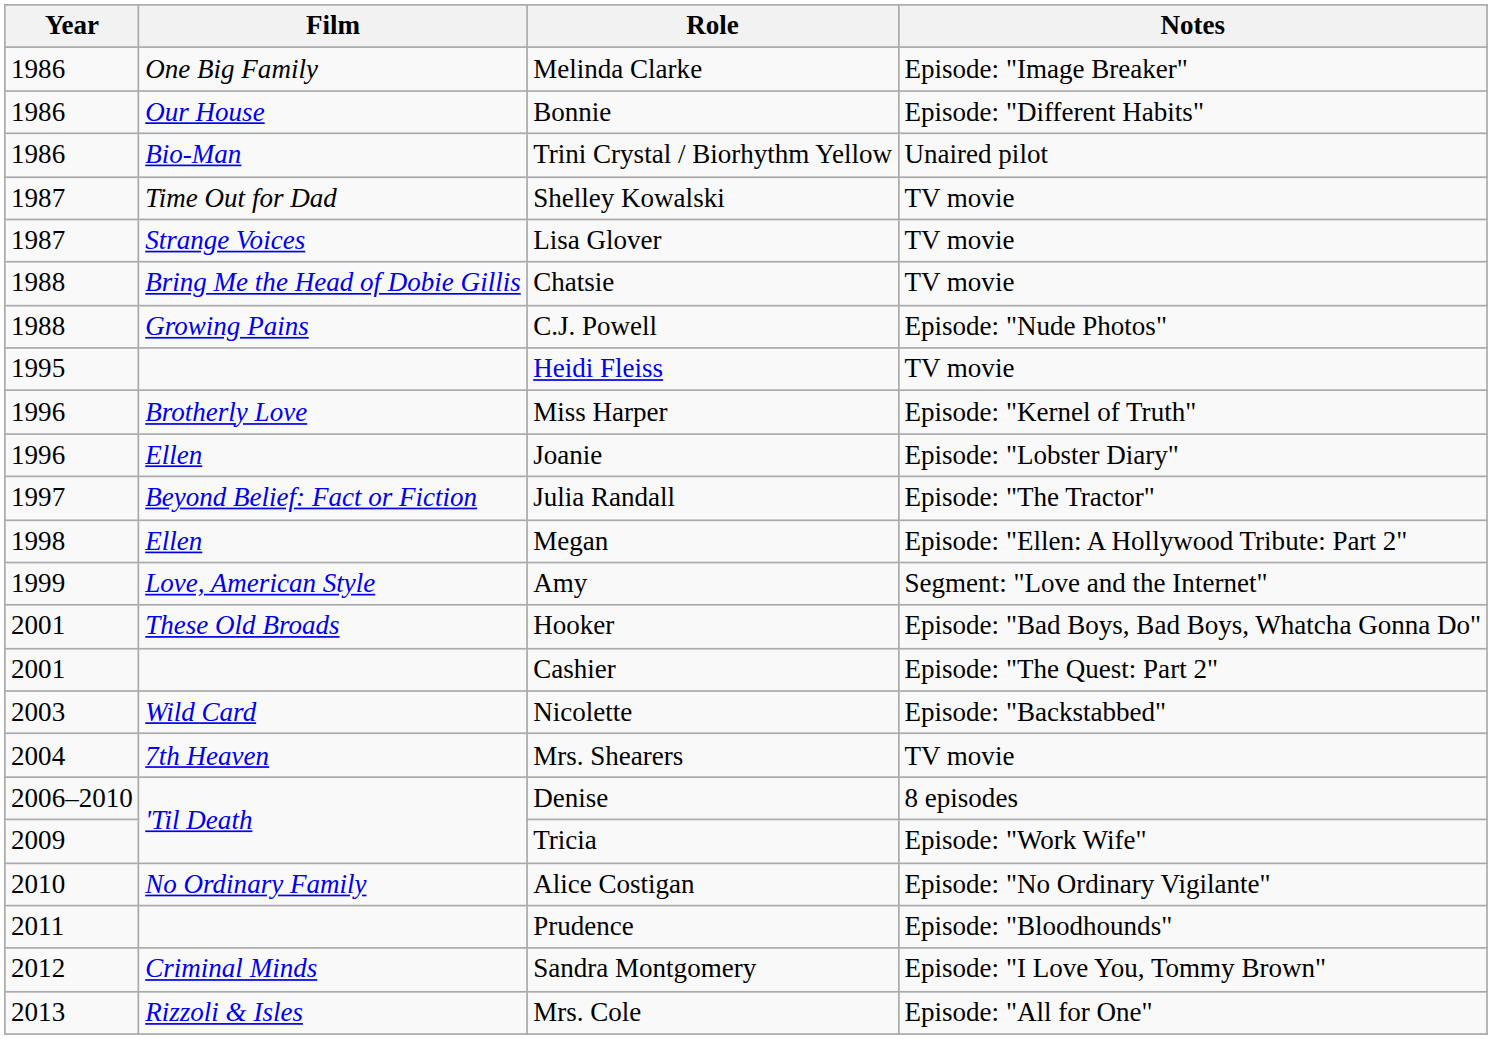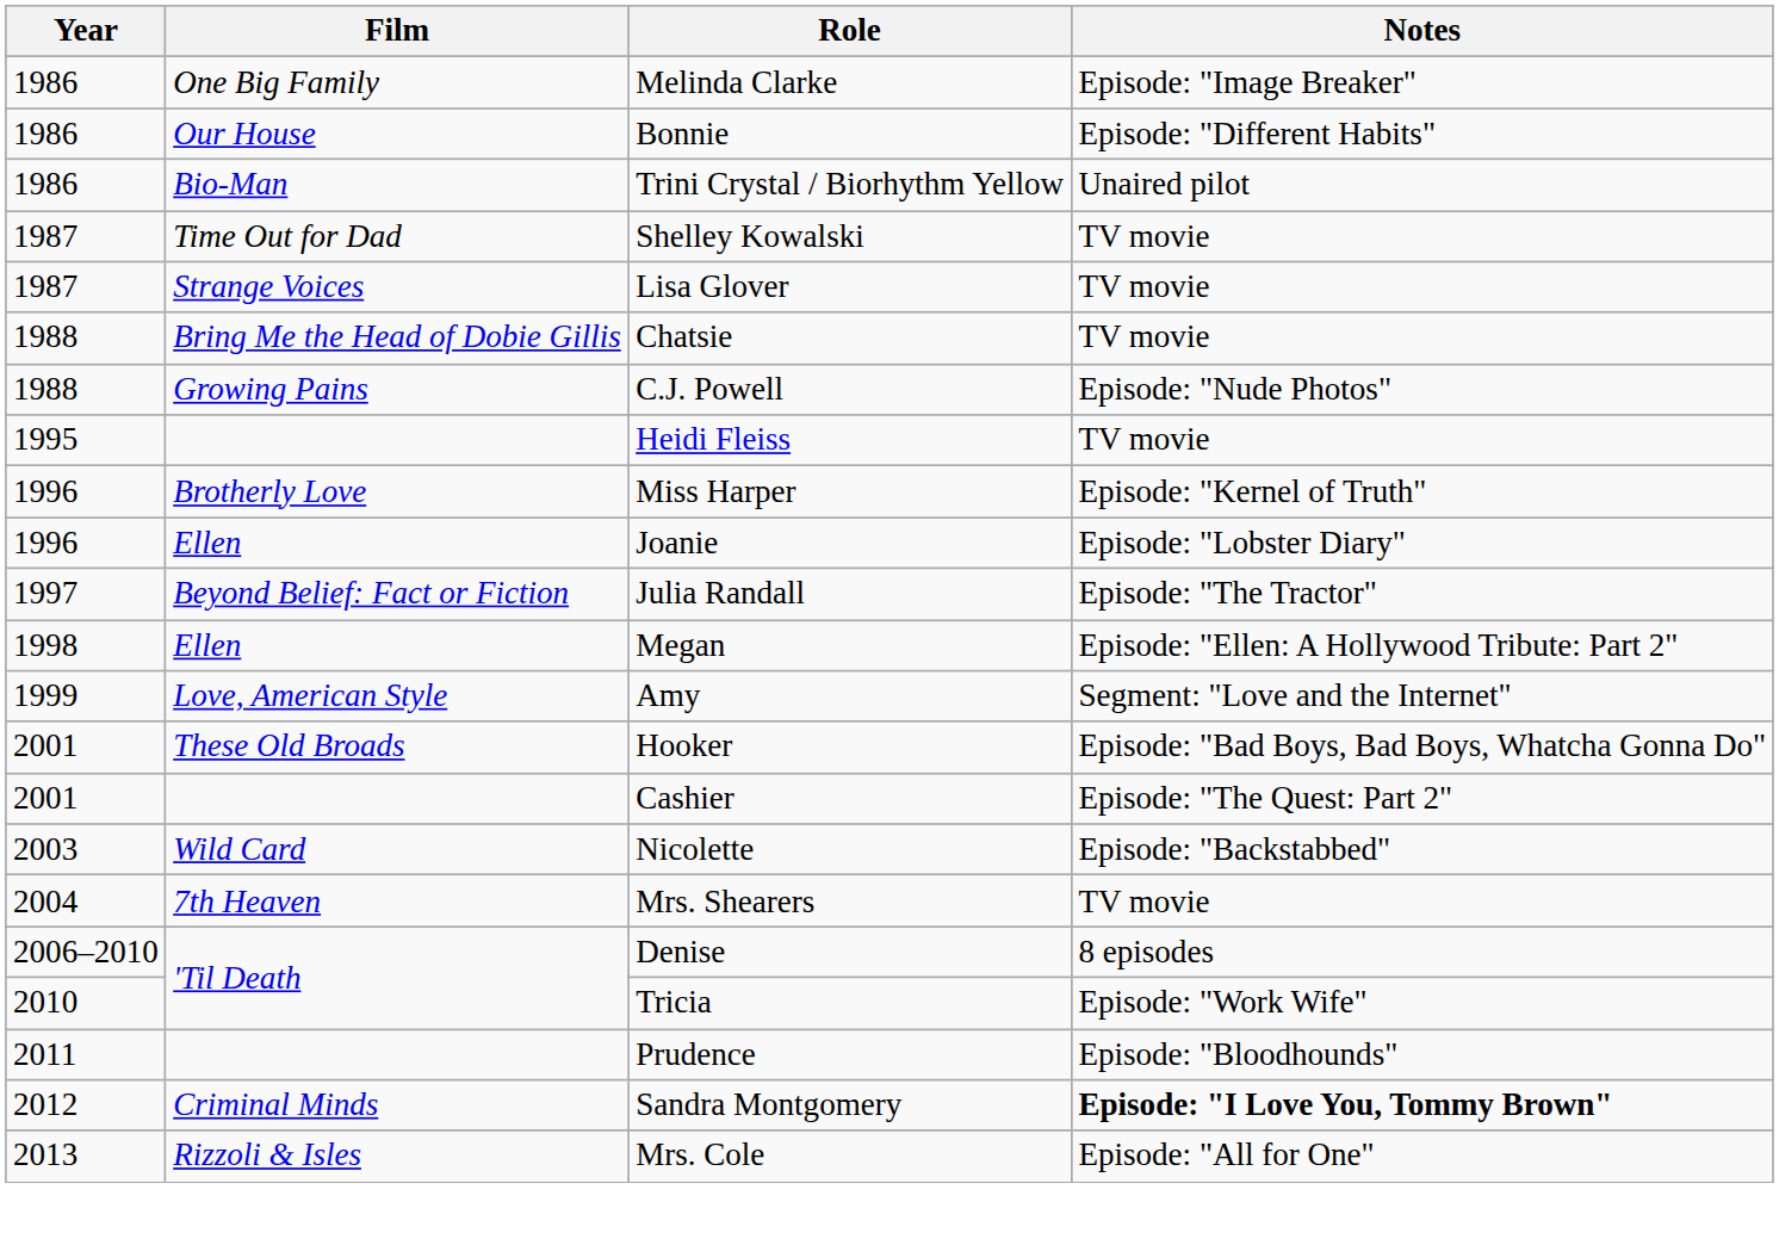Tricia | Year: 2009 -> 2010
- row: 2010 | No Ordinary Family | Alice Costigan | Episode: "No Ordinary Vigilante"
Sandra Montgomery | Notes: normal -> bold
